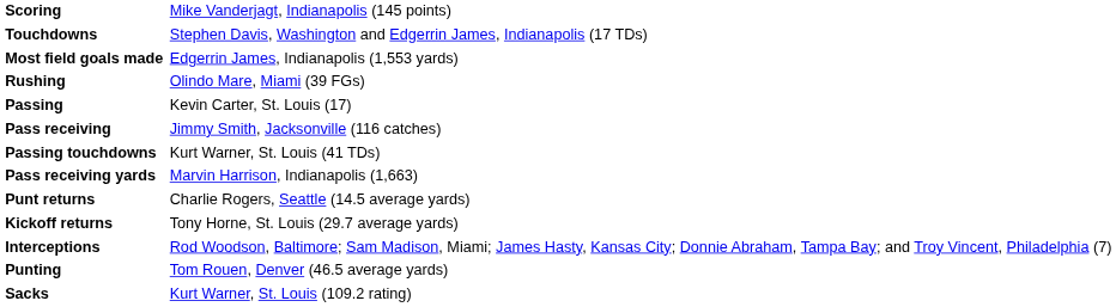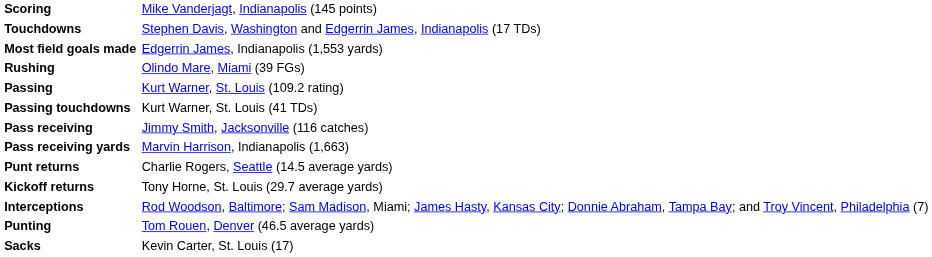Passing | column 2: Kevin Carter, St. Louis (17) -> Kurt Warner, St. Louis (109.2 rating)
rows swapped: Passing touchdowns <-> Pass receiving
Sacks | column 2: Kurt Warner, St. Louis (109.2 rating) -> Kevin Carter, St. Louis (17)
